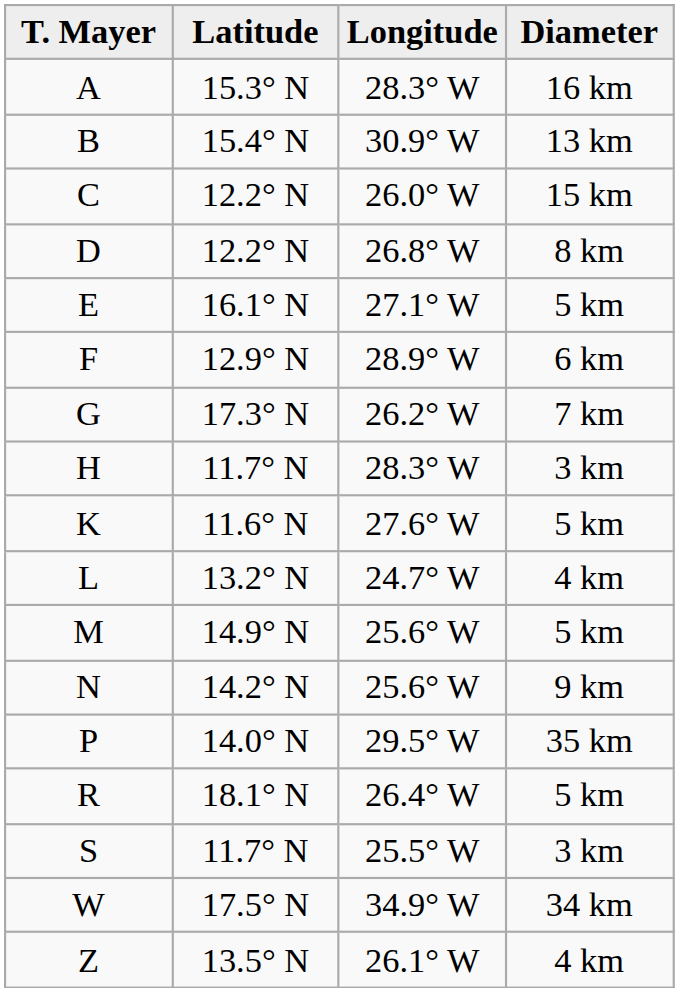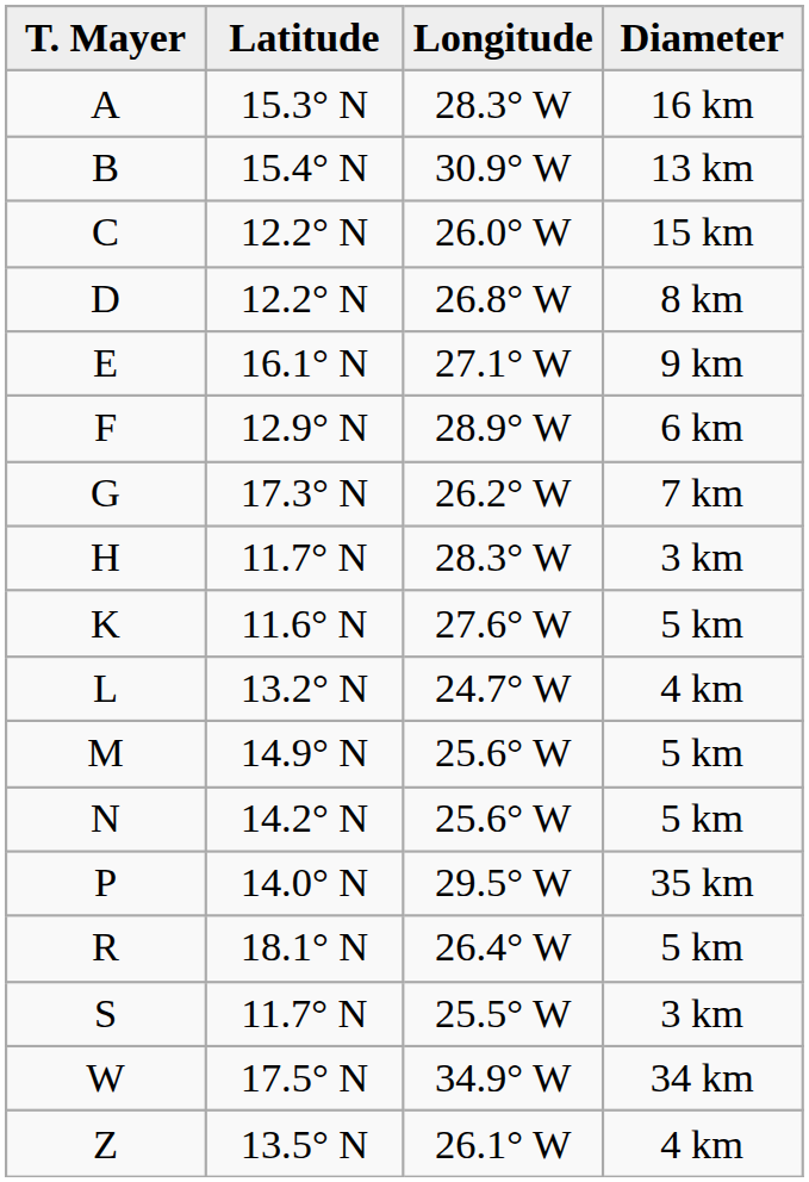E | Diameter: 5 km -> 9 km
N | Diameter: 9 km -> 5 km
